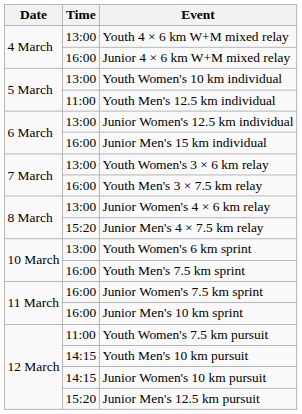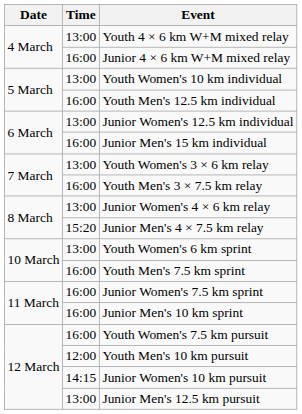Youth Men's 12.5 km individual | Time: 11:00 -> 16:00
Youth Women's 7.5 km pursuit | Time: 11:00 -> 16:00
Youth Men's 10 km pursuit | Time: 14:15 -> 12:00
Junior Men's 12.5 km pursuit | Time: 15:20 -> 13:00
